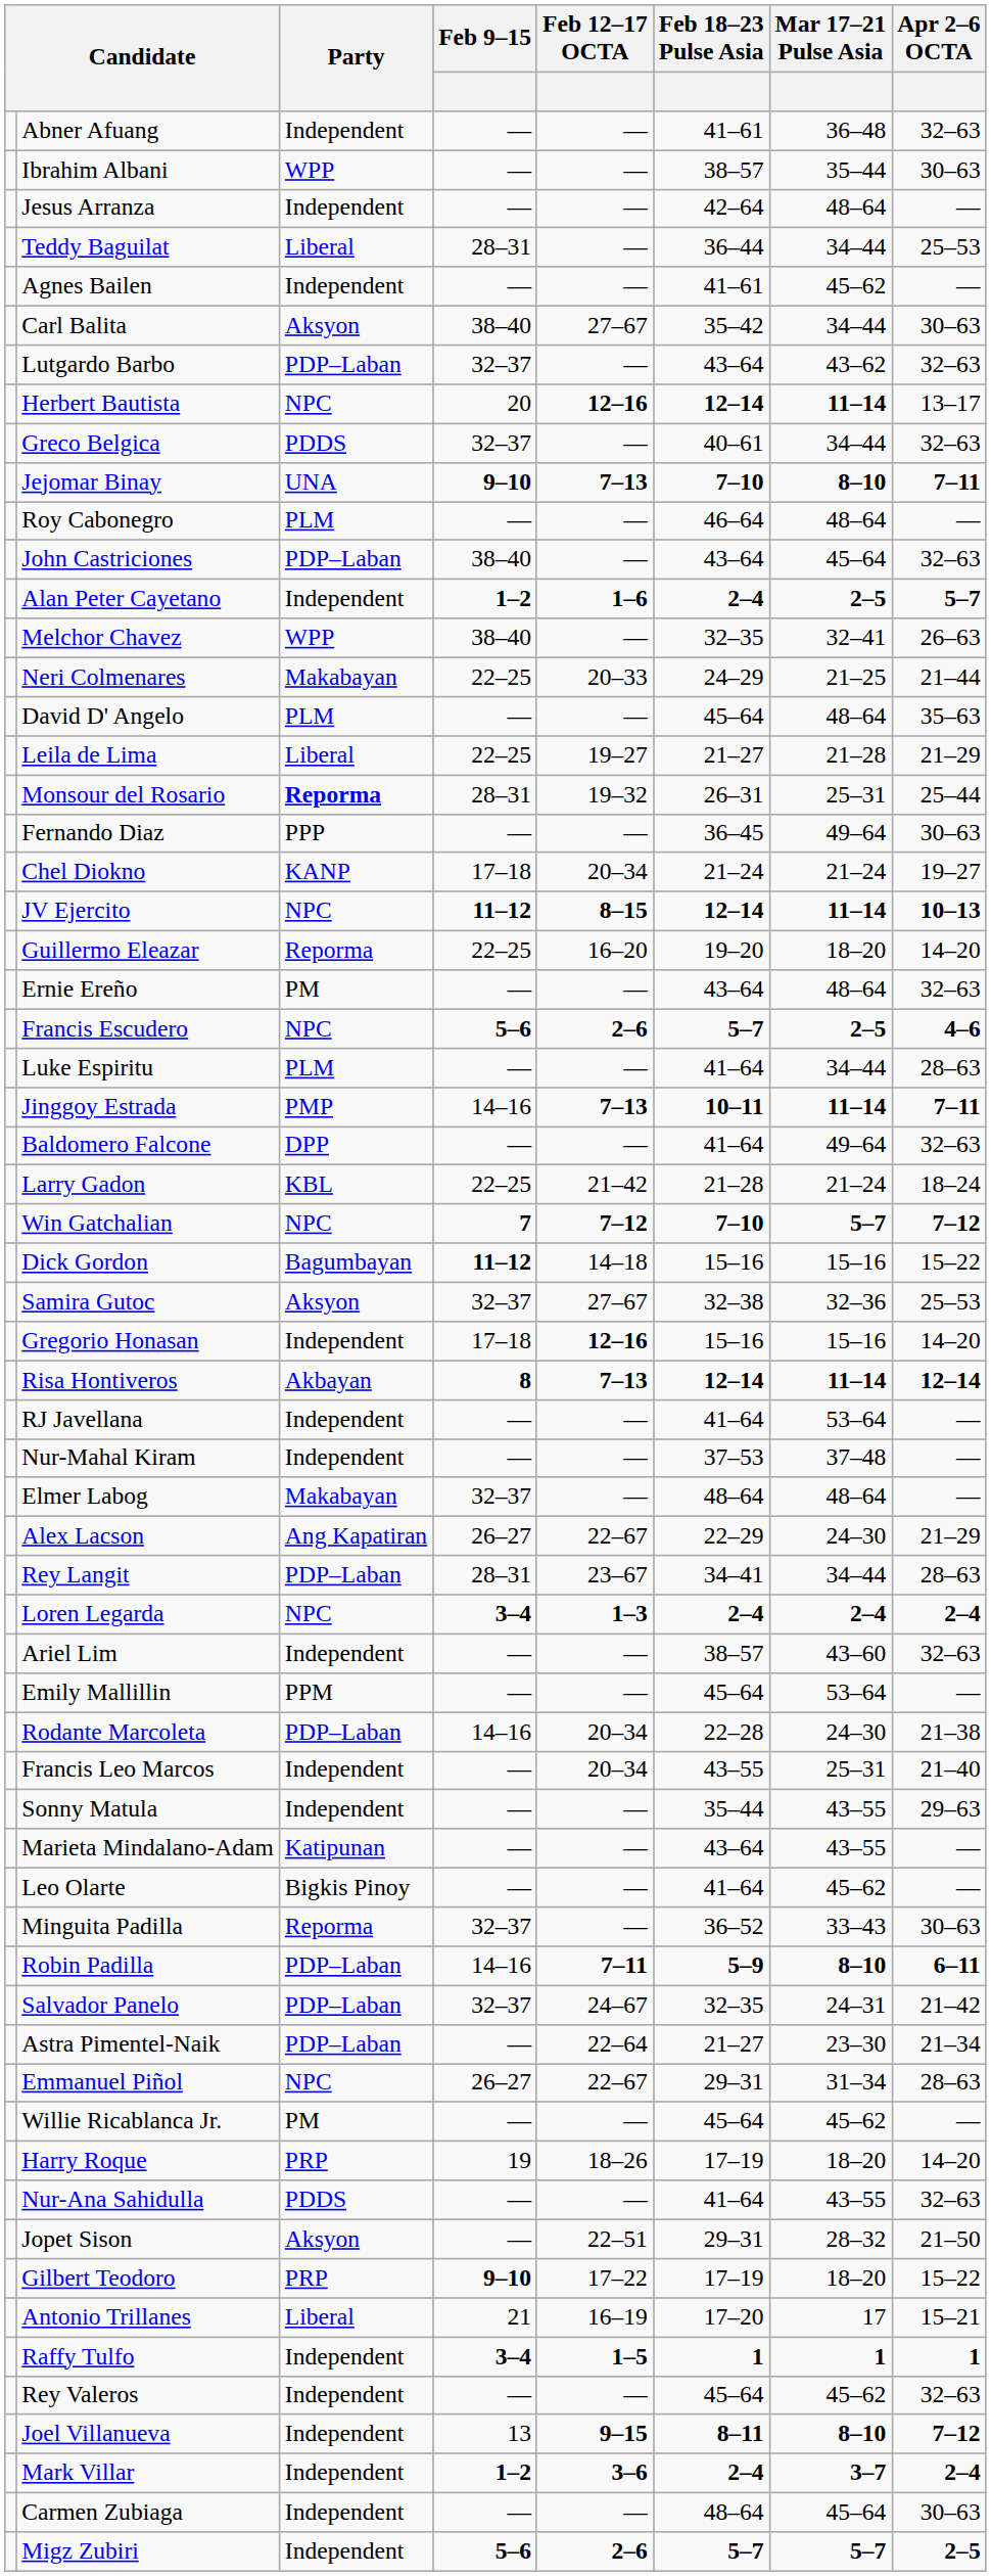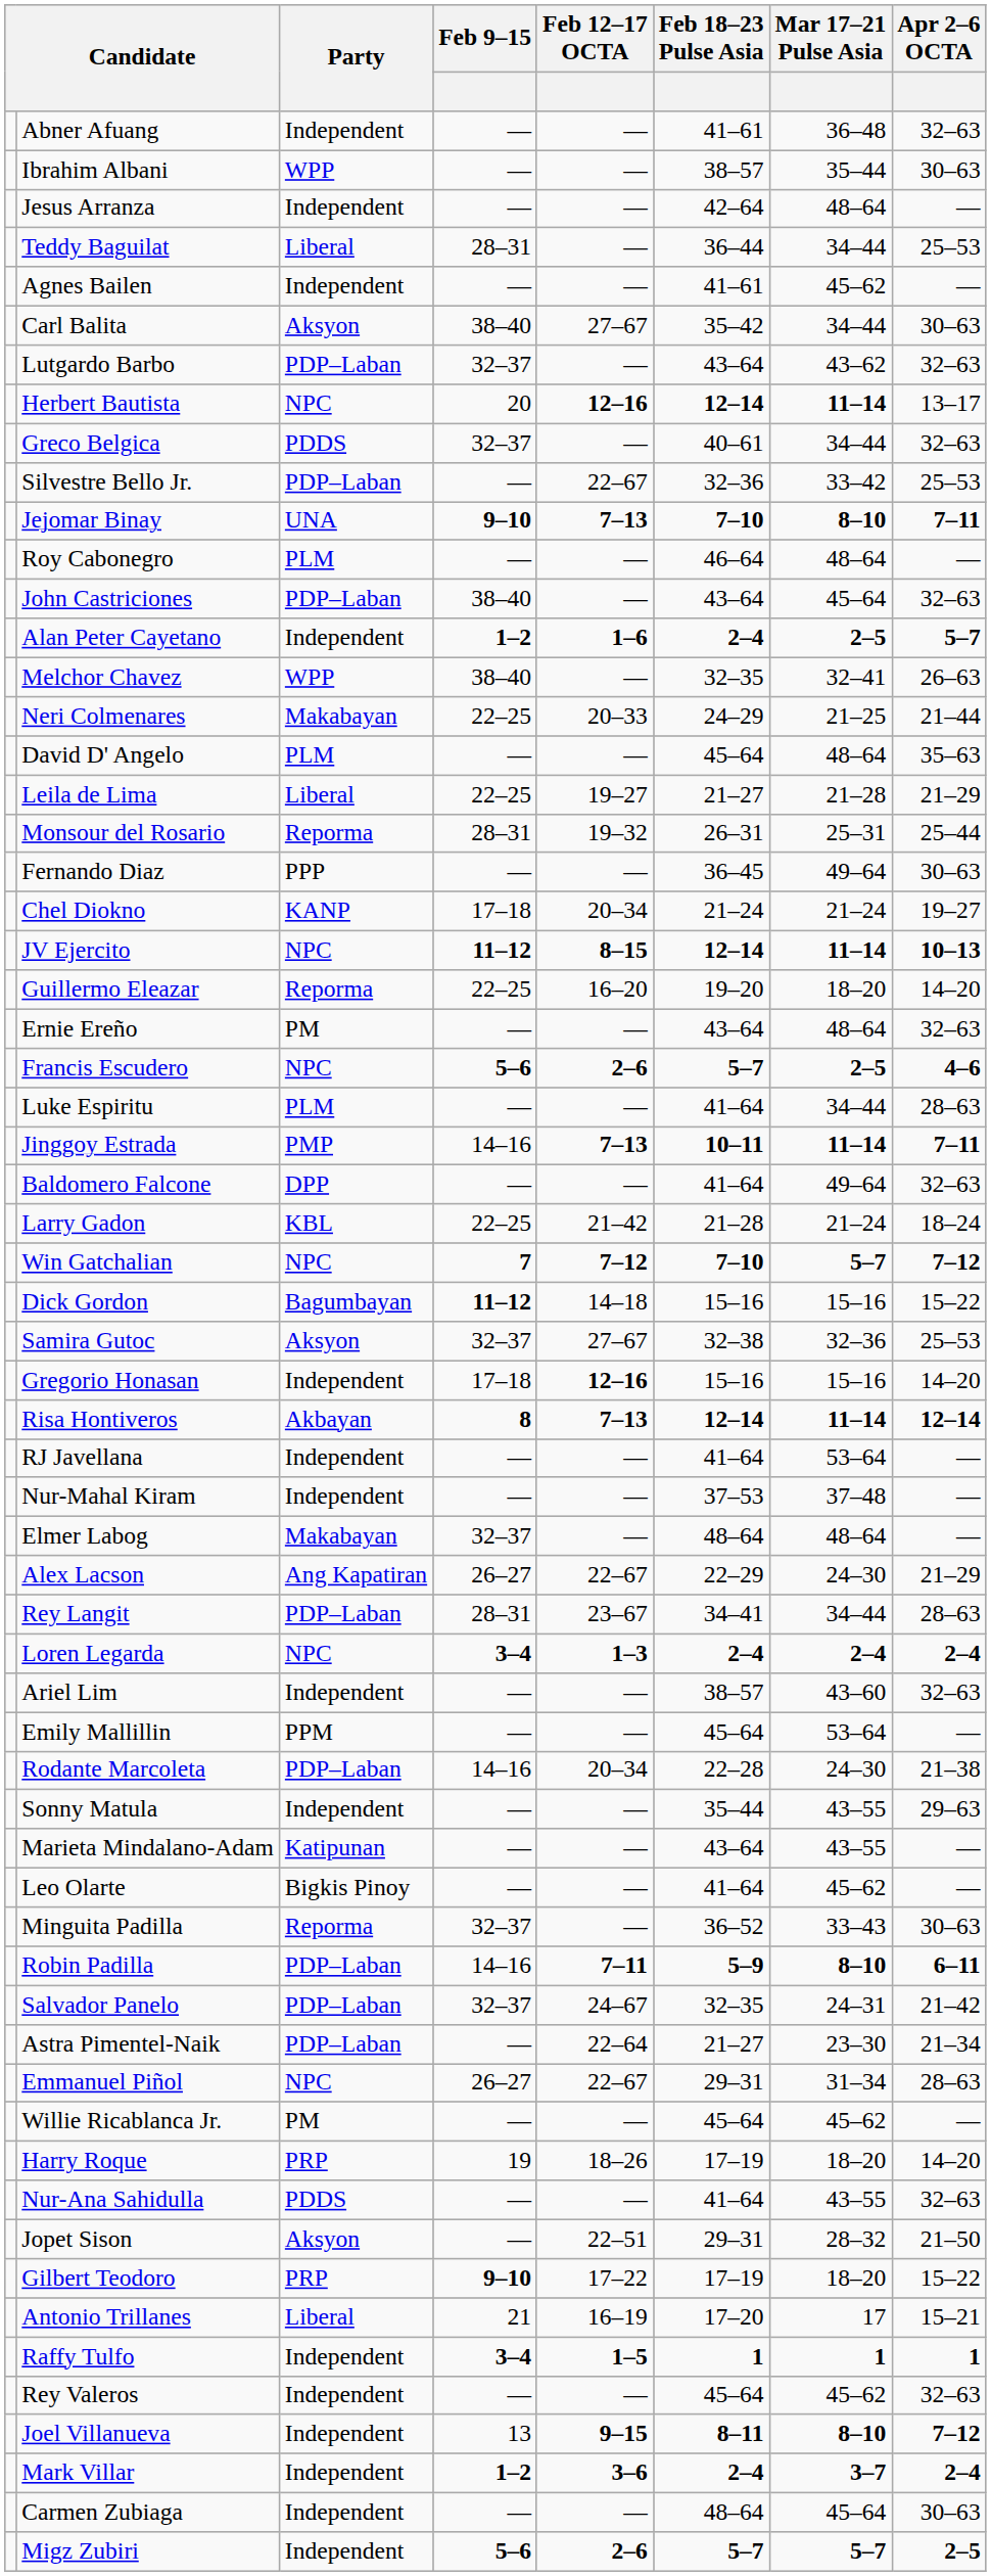+ row: Silvestre Bello Jr. | PDP–Laban | — | 22–67 | 32–36 | 33–42 | 25–53
Monsour del Rosario | Party: bold -> normal
- row: Francis Leo Marcos | Independent | — | 20–34 | 43–55 | 25–31 | 21–40
